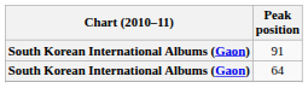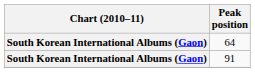rows swapped: 91 <-> 64
